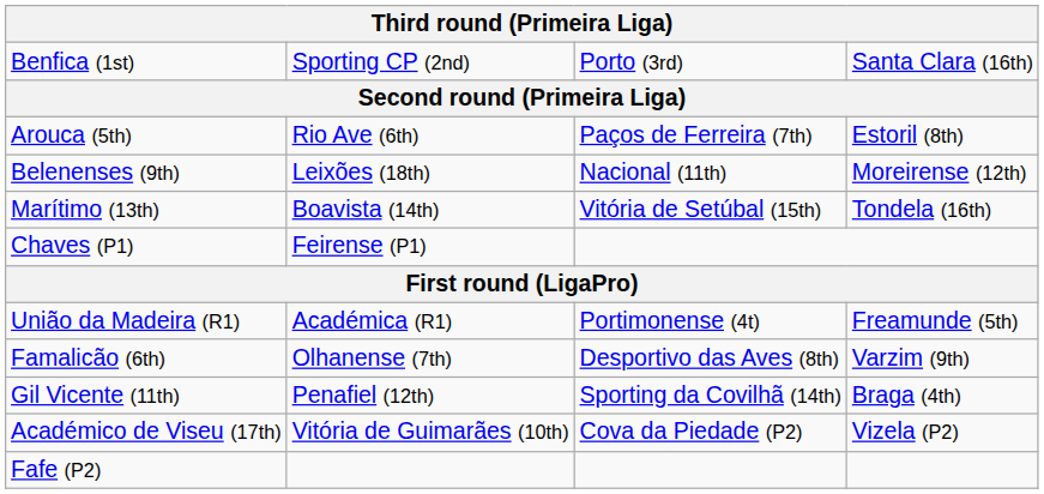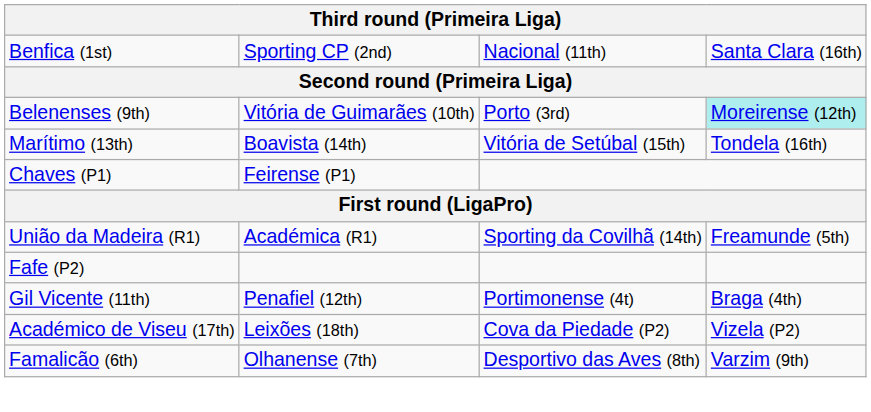Benfica (1st) | column 3: Porto (3rd) -> Nacional (11th)
- row: Arouca (5th) | Rio Ave (6th) | Paços de Ferreira (7th) | Estoril (8th)
Belenenses (9th) | column 2: Leixões (18th) -> Vitória de Guimarães (10th)
Belenenses (9th) | column 3: Nacional (11th) -> Porto (3rd)
Belenenses (9th) | column 4: no background -> paleturquoise background
União da Madeira (R1) | column 3: Portimonense (4t) -> Sporting da Covilhã (14th)
rows swapped: Famalicão (6th) <-> Fafe (P2)
Gil Vicente (11th) | column 3: Sporting da Covilhã (14th) -> Portimonense (4t)
Académico de Viseu (17th) | column 2: Vitória de Guimarães (10th) -> Leixões (18th)
